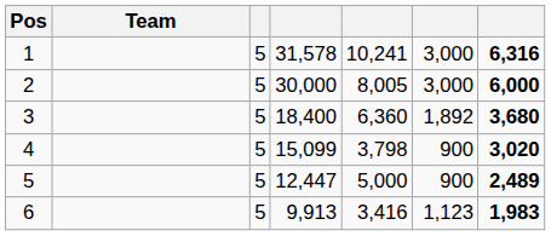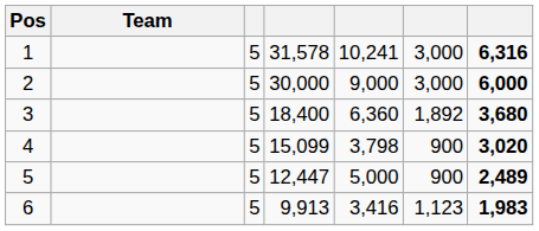2 | column 5: 8,005 -> 9,000
